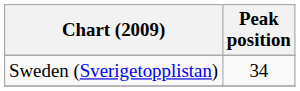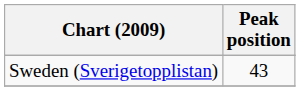Sweden (Sverigetopplistan) | Peak position: 34 -> 43
